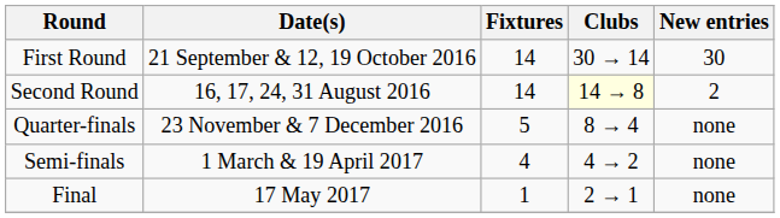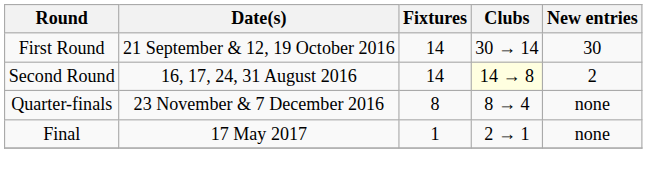Quarter-finals | Fixtures: 5 -> 8
- row: Semi-finals | 1 March & 19 April 2017 | 4 | 4 → 2 | none
